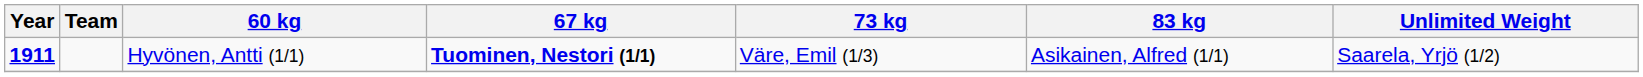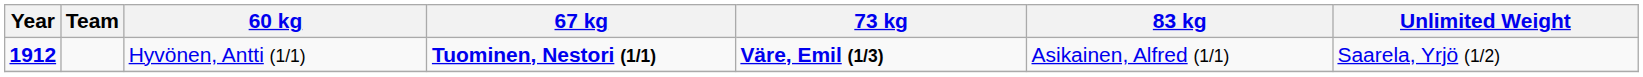Hyvönen, Antti (1/1) | Year: 1911 -> 1912
Hyvönen, Antti (1/1) | 73 kg: normal -> bold
